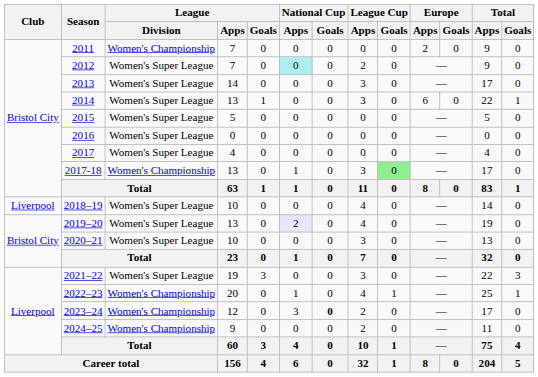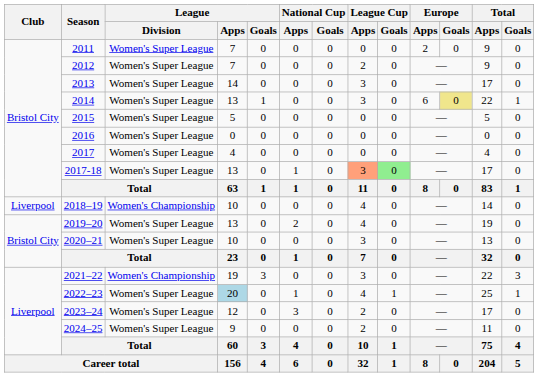2011 | League / Division: Women's Championship -> Women's Super League
2012 | National Cup / Apps: paleturquoise background -> no background
2014 | Europe / Goals: no background -> khaki background
2017-18 | League / Division: Women's Championship -> Women's Super League
2017-18 | League Cup / Apps: no background -> lightsalmon background
2018–19 | League / Division: Women's Super League -> Women's Championship
2019–20 | National Cup / Apps: lavender background -> no background
2021–22 | League / Division: Women's Super League -> Women's Championship
2022–23 | League / Division: Women's Championship -> Women's Super League
2022–23 | League / Apps: no background -> lightblue background
2023–24 | League / Division: Women's Championship -> Women's Super League
2023–24 | National Cup / Goals: bold -> normal
2024–25 | League / Division: Women's Championship -> Women's Super League
